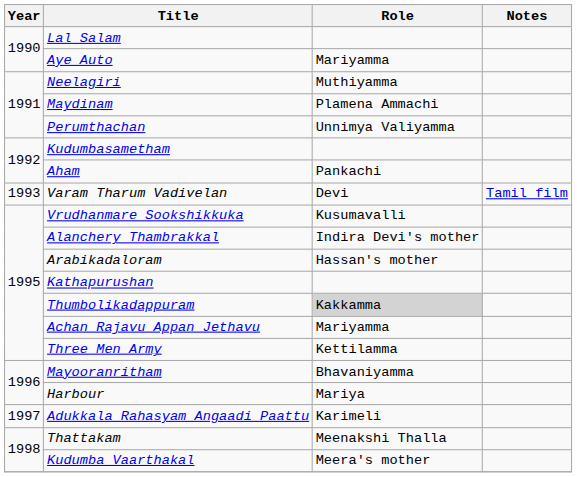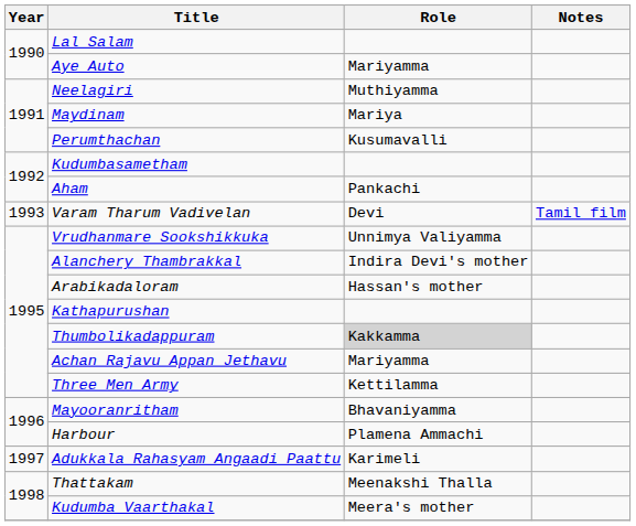Maydinam | Role: Plamena Ammachi -> Mariya
Perumthachan | Role: Unnimya Valiyamma -> Kusumavalli
Vrudhanmare Sookshikkuka | Role: Kusumavalli -> Unnimya Valiyamma
Harbour | Role: Mariya -> Plamena Ammachi
